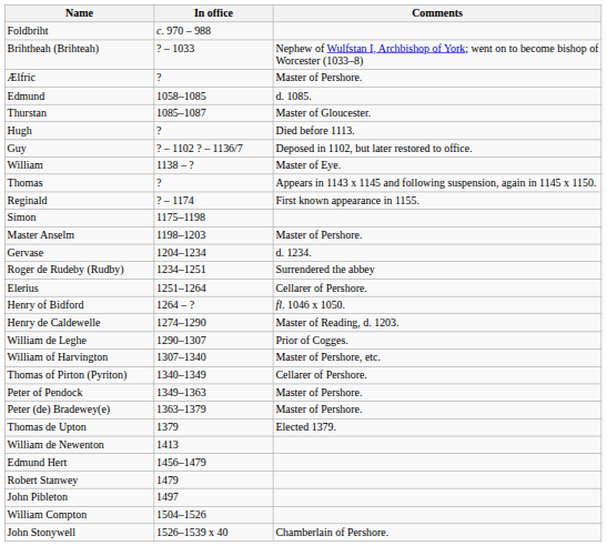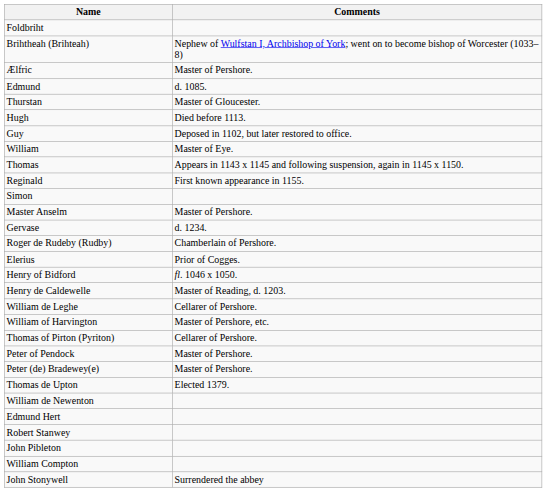- column: In office | c. 970 – 988 | ? – 1033 | ? | 1058–1085 | 1085–1087 | ? | ? – 1102 ? – 1136/7 | 1138 – ? | ? | ? – 1174 | 1175–1198 | 1198–1203 | 1204–1234 | 1234–1251 | 1251–1264 | 1264 – ? | 1274–1290 | 1290–1307 | 1307–1340 | 1340–1349 | 1349–1363 | 1363–1379 | 1379 | 1413 | 1456–1479 | 1479 | 1497 | 1504–1526 | 1526–1539 x 40
Roger de Rudeby (Rudby) | Comments: Surrendered the abbey -> Chamberlain of Pershore.
Elerius | Comments: Cellarer of Pershore. -> Prior of Cogges.
William de Leghe | Comments: Prior of Cogges. -> Cellarer of Pershore.
John Stonywell | Comments: Chamberlain of Pershore. -> Surrendered the abbey
